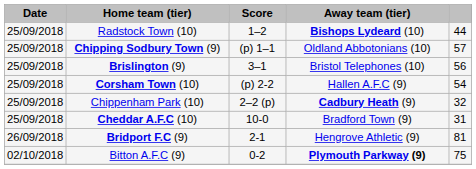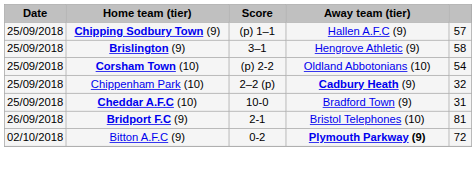- row: 25/09/2018 | Radstock Town (10) | 1–2 | Bishops Lydeard (10) | 44
Chipping Sodbury Town (9) | Away team (tier): Oldland Abbotonians (10) -> Hallen A.F.C (9)
Brislington (9) | Away team (tier): Bristol Telephones (10) -> Hengrove Athletic (9)
Brislington (9) | column 5: 56 -> 58
Corsham Town (10) | Away team (tier): Hallen A.F.C (9) -> Oldland Abbotonians (10)
Bridport F.C (9) | Away team (tier): Hengrove Athletic (9) -> Bristol Telephones (10)
Bitton A.F.C (9) | column 5: 75 -> 72
